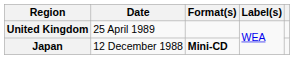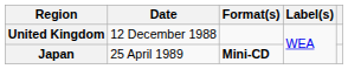United Kingdom | Date: 25 April 1989 -> 12 December 1988
Japan | Date: 12 December 1988 -> 25 April 1989
